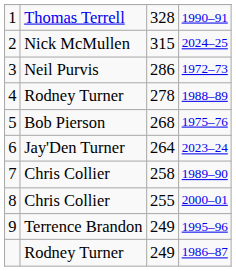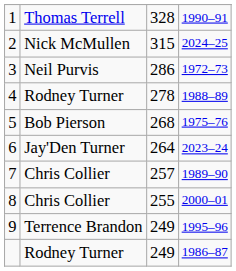7 | column 3: 258 -> 257
